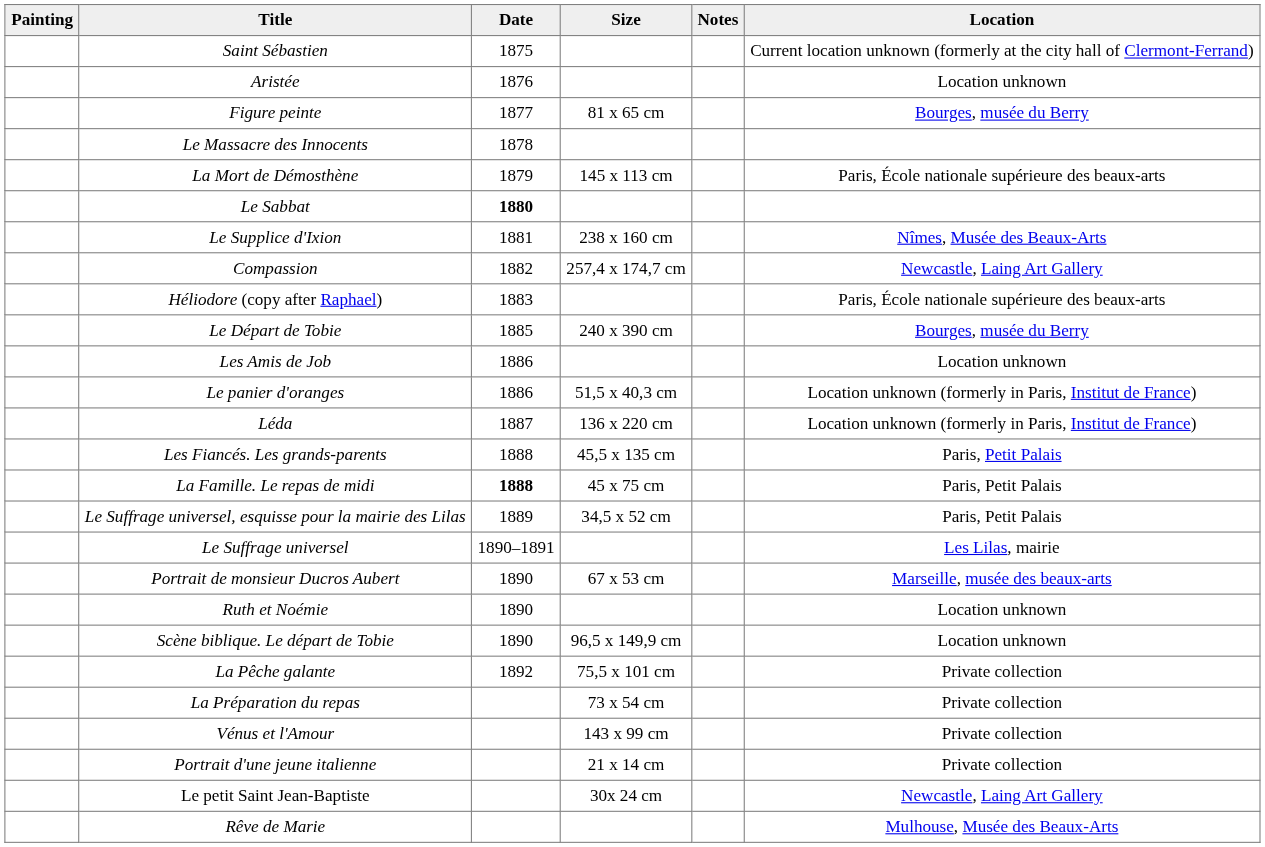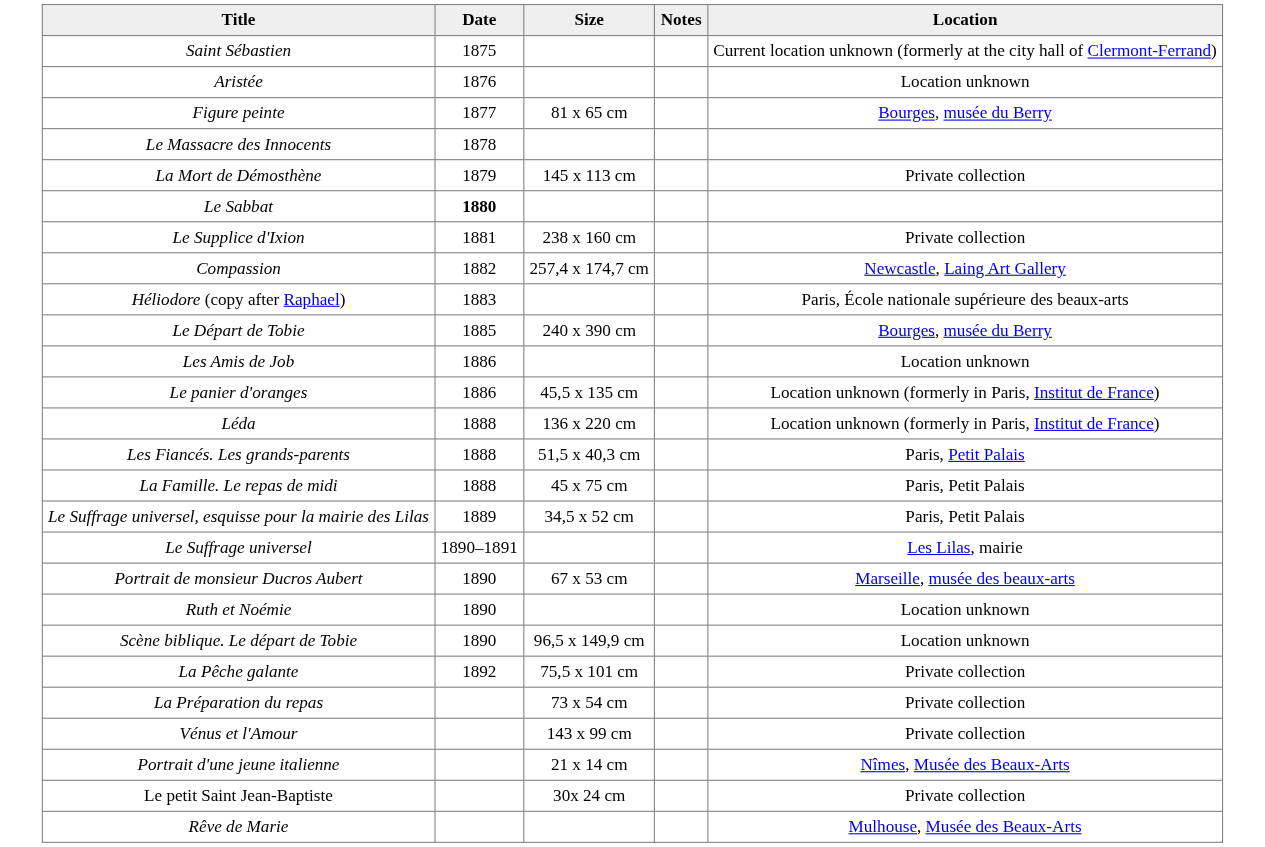- column: Painting
La Mort de Démosthène | Location: Paris, École nationale supérieure des beaux-arts -> Private collection
Le Supplice d'Ixion | Location: Nîmes, Musée des Beaux-Arts -> Private collection
Le panier d'oranges | Size: 51,5 x 40,3 cm -> 45,5 x 135 cm
Léda | Date: 1887 -> 1888
Les Fiancés. Les grands-parents | Size: 45,5 x 135 cm -> 51,5 x 40,3 cm
La Famille. Le repas de midi | Date: bold -> normal
Portrait d'une jeune italienne | Location: Private collection -> Nîmes, Musée des Beaux-Arts
Le petit Saint Jean-Baptiste | Location: Newcastle, Laing Art Gallery -> Private collection
